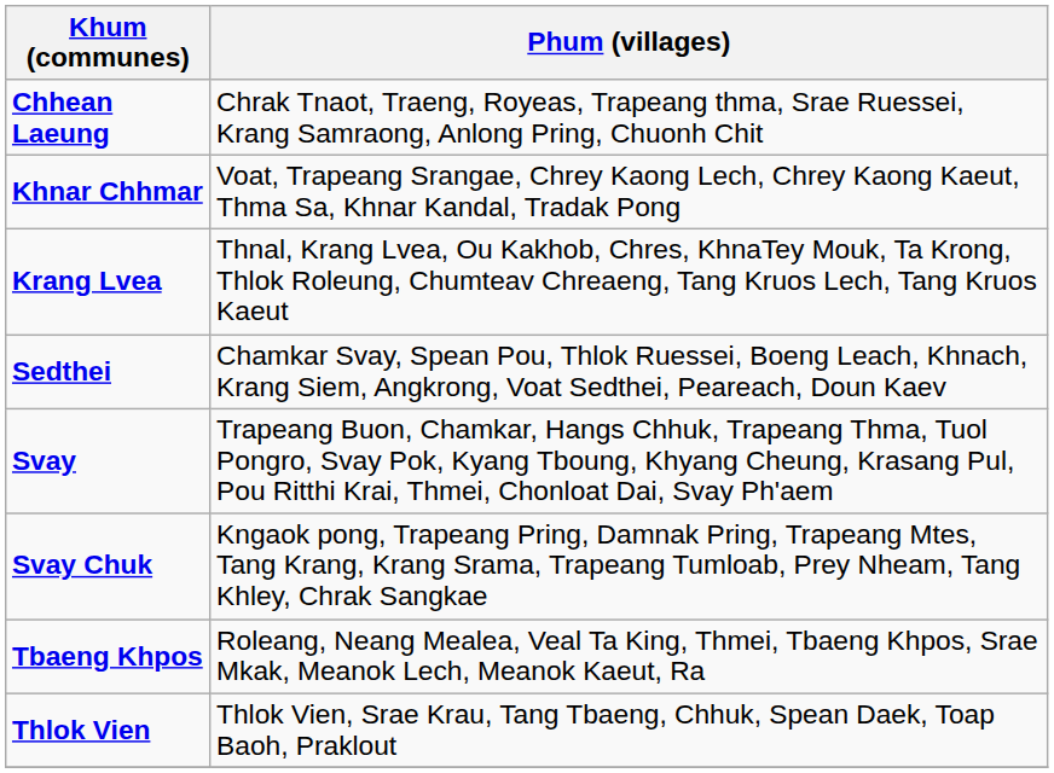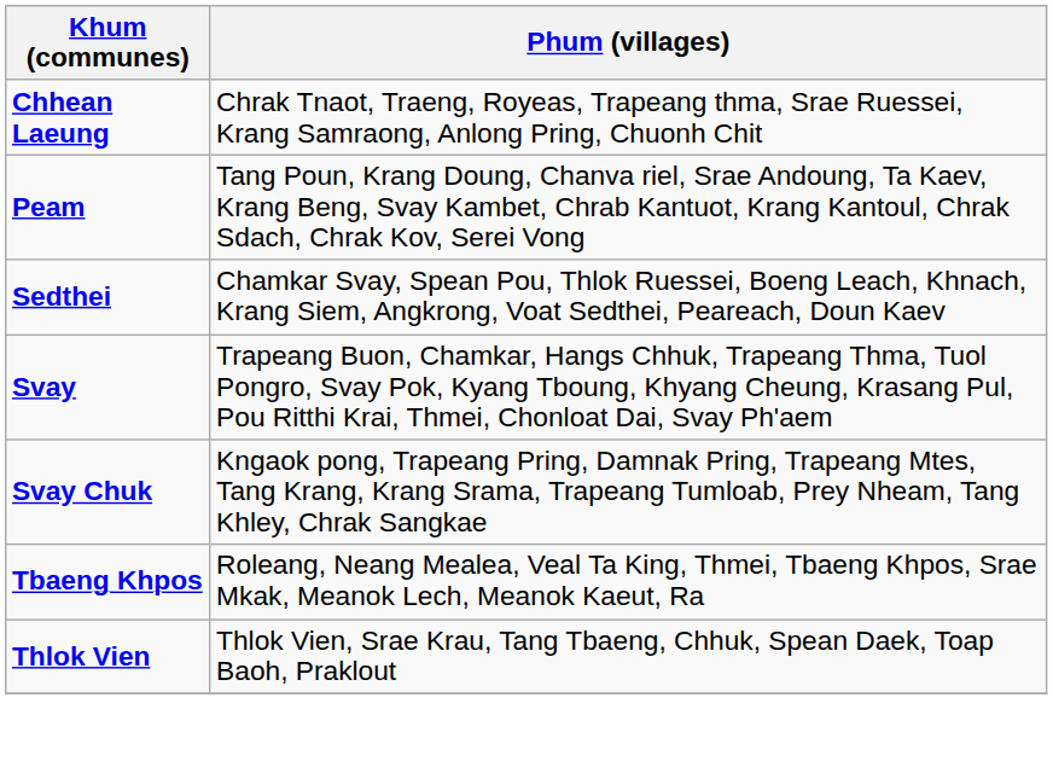- row: Khnar Chhmar | Voat, Trapeang Srangae, Chrey Kaong Lech, Chrey Kaong Kaeut, Thma Sa, Khnar Kandal, Tradak Pong
- row: Krang Lvea | Thnal, Krang Lvea, Ou Kakhob, Chres, KhnaTey Mouk, Ta Krong, Thlok Roleung, Chumteav Chreaeng, Tang Kruos Lech, Tang Kruos Kaeut
+ row: Peam | Tang Poun, Krang Doung, Chanva riel, Srae Andoung, Ta Kaev, Krang Beng, Svay Kambet, Chrab Kantuot, Krang Kantoul, Chrak Sdach, Chrak Kov, Serei Vong
